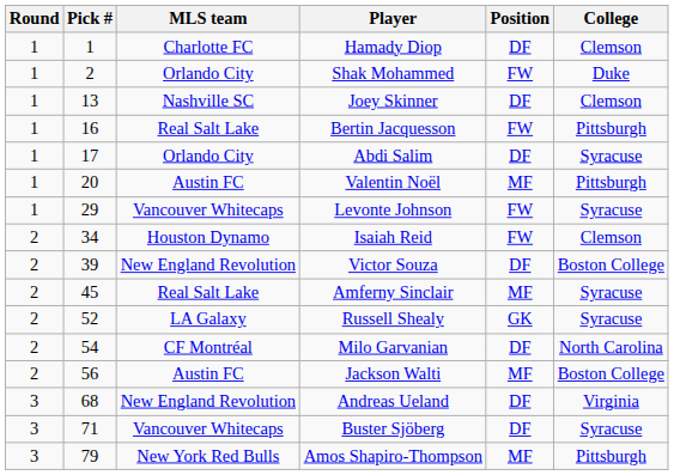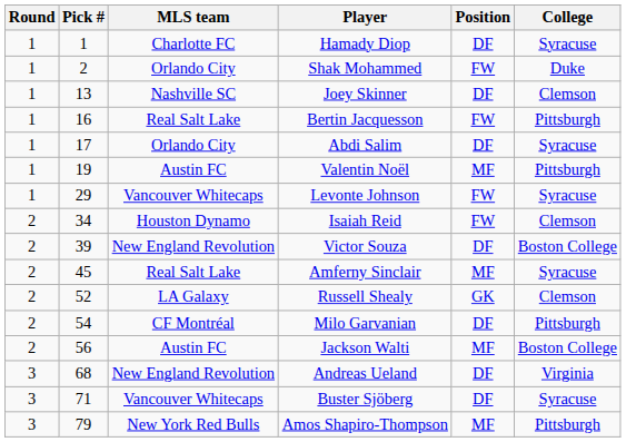Hamady Diop | College: Clemson -> Syracuse
Valentin Noël | Pick #: 20 -> 19
Russell Shealy | College: Syracuse -> Clemson
Milo Garvanian | College: North Carolina -> Pittsburgh
